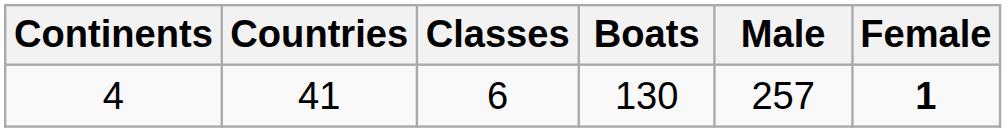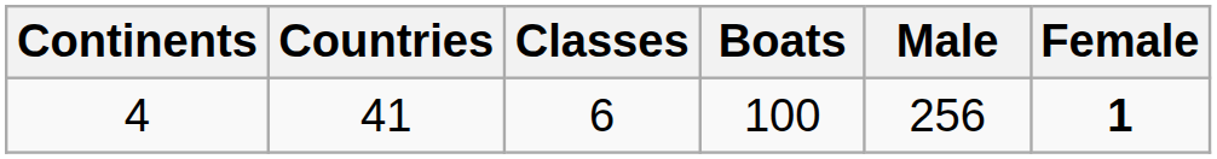4 | Boats: 130 -> 100
4 | Male: 257 -> 256
